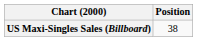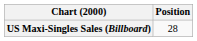US Maxi-Singles Sales (Billboard) | Position: 38 -> 28
